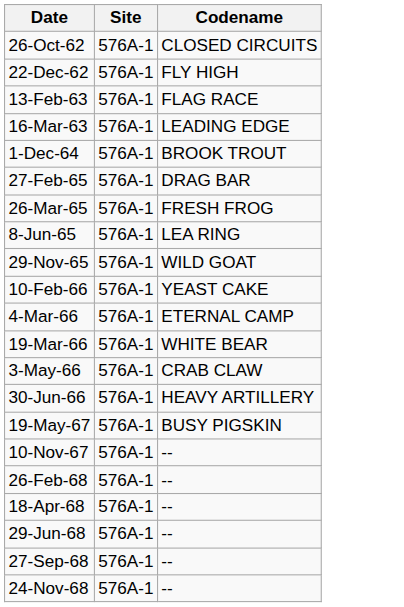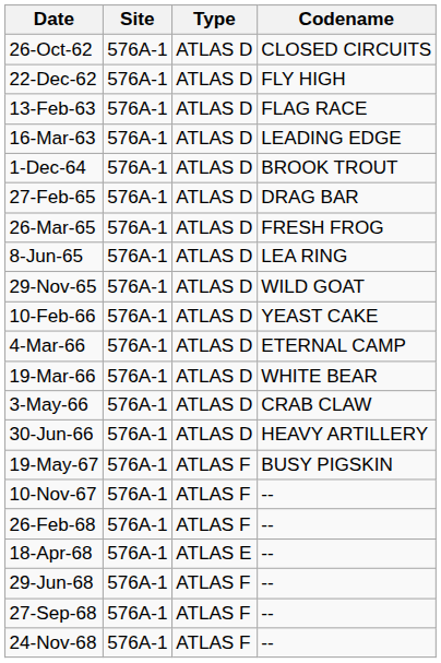+ column: Type | ATLAS D | ATLAS D | ATLAS D | ATLAS D | ATLAS D | ATLAS D | ATLAS D | ATLAS D | ATLAS D | ATLAS D | ATLAS D | ATLAS D | ATLAS D | ATLAS D | ATLAS F | ATLAS F | ATLAS F | ATLAS E | ATLAS F | ATLAS F | ATLAS F
